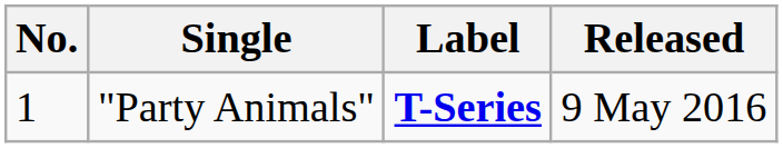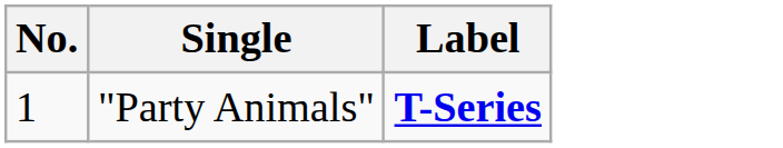- column: Released | 9 May 2016
